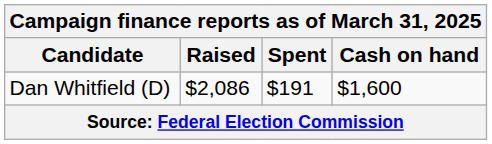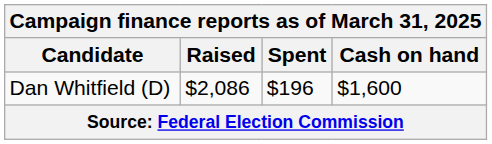Dan Whitfield (D) | Spent: $191 -> $196
